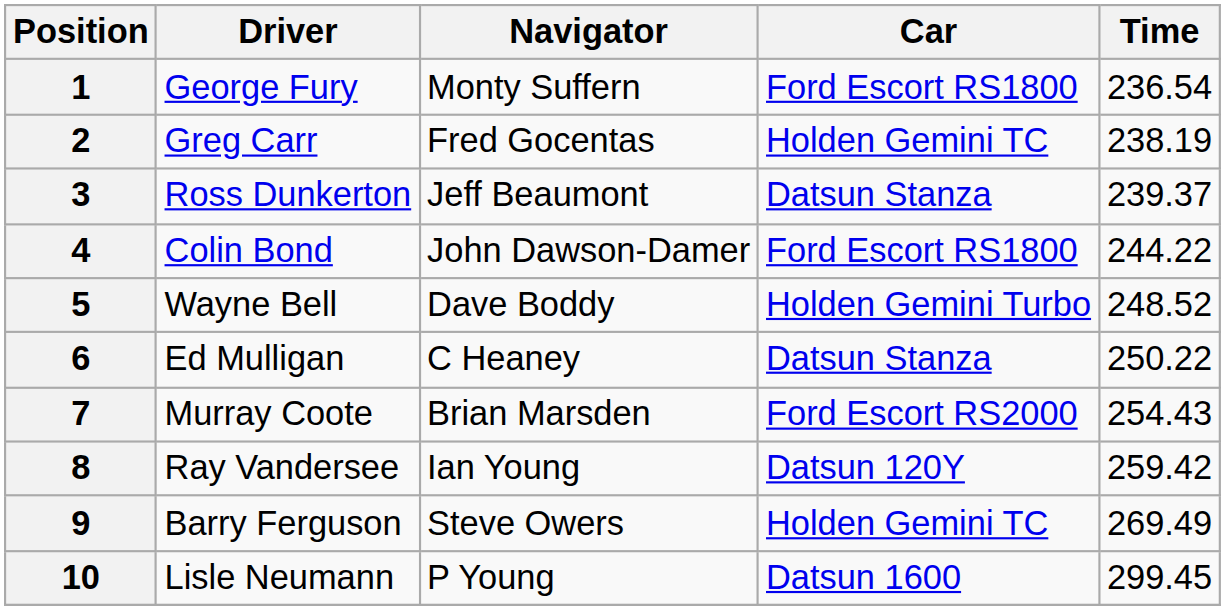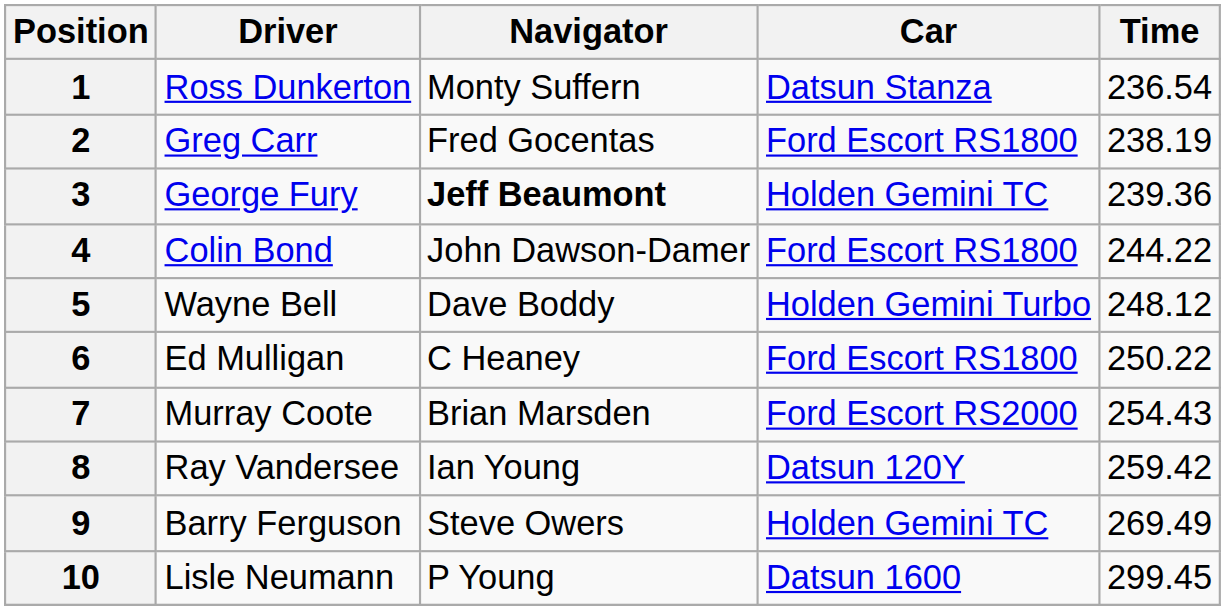1 | Driver: George Fury -> Ross Dunkerton
1 | Car: Ford Escort RS1800 -> Datsun Stanza
2 | Car: Holden Gemini TC -> Ford Escort RS1800
3 | Driver: Ross Dunkerton -> George Fury
3 | Navigator: normal -> bold
3 | Car: Datsun Stanza -> Holden Gemini TC
3 | Time: 239.37 -> 239.36
5 | Time: 248.52 -> 248.12
6 | Car: Datsun Stanza -> Ford Escort RS1800
